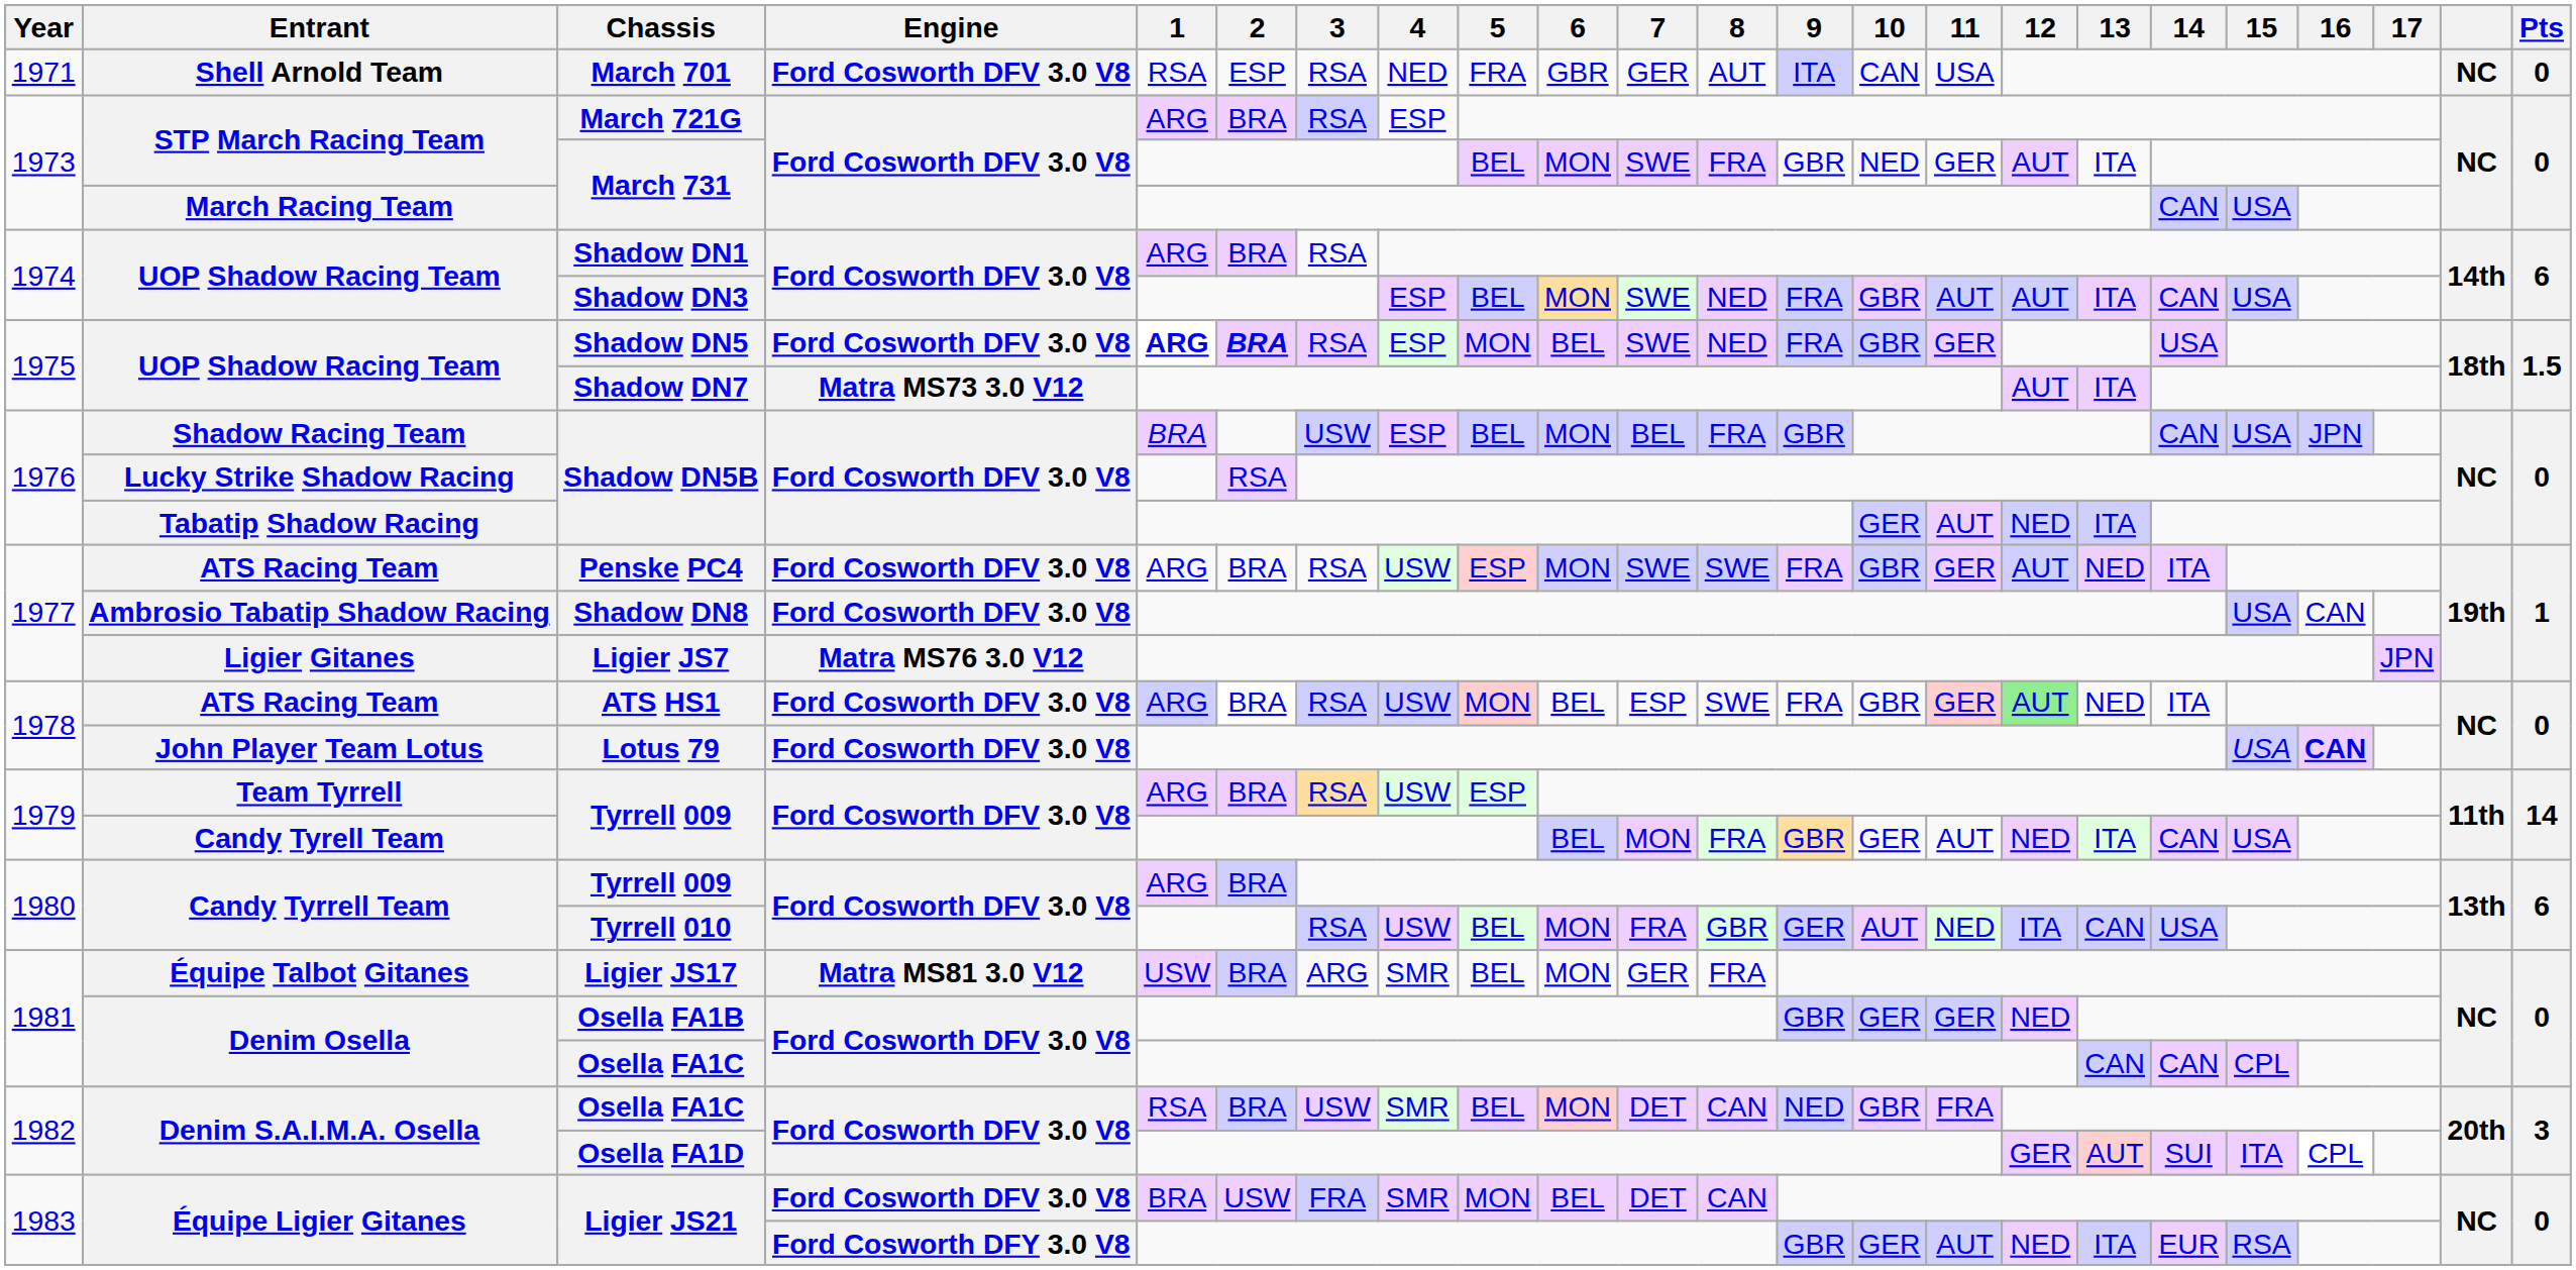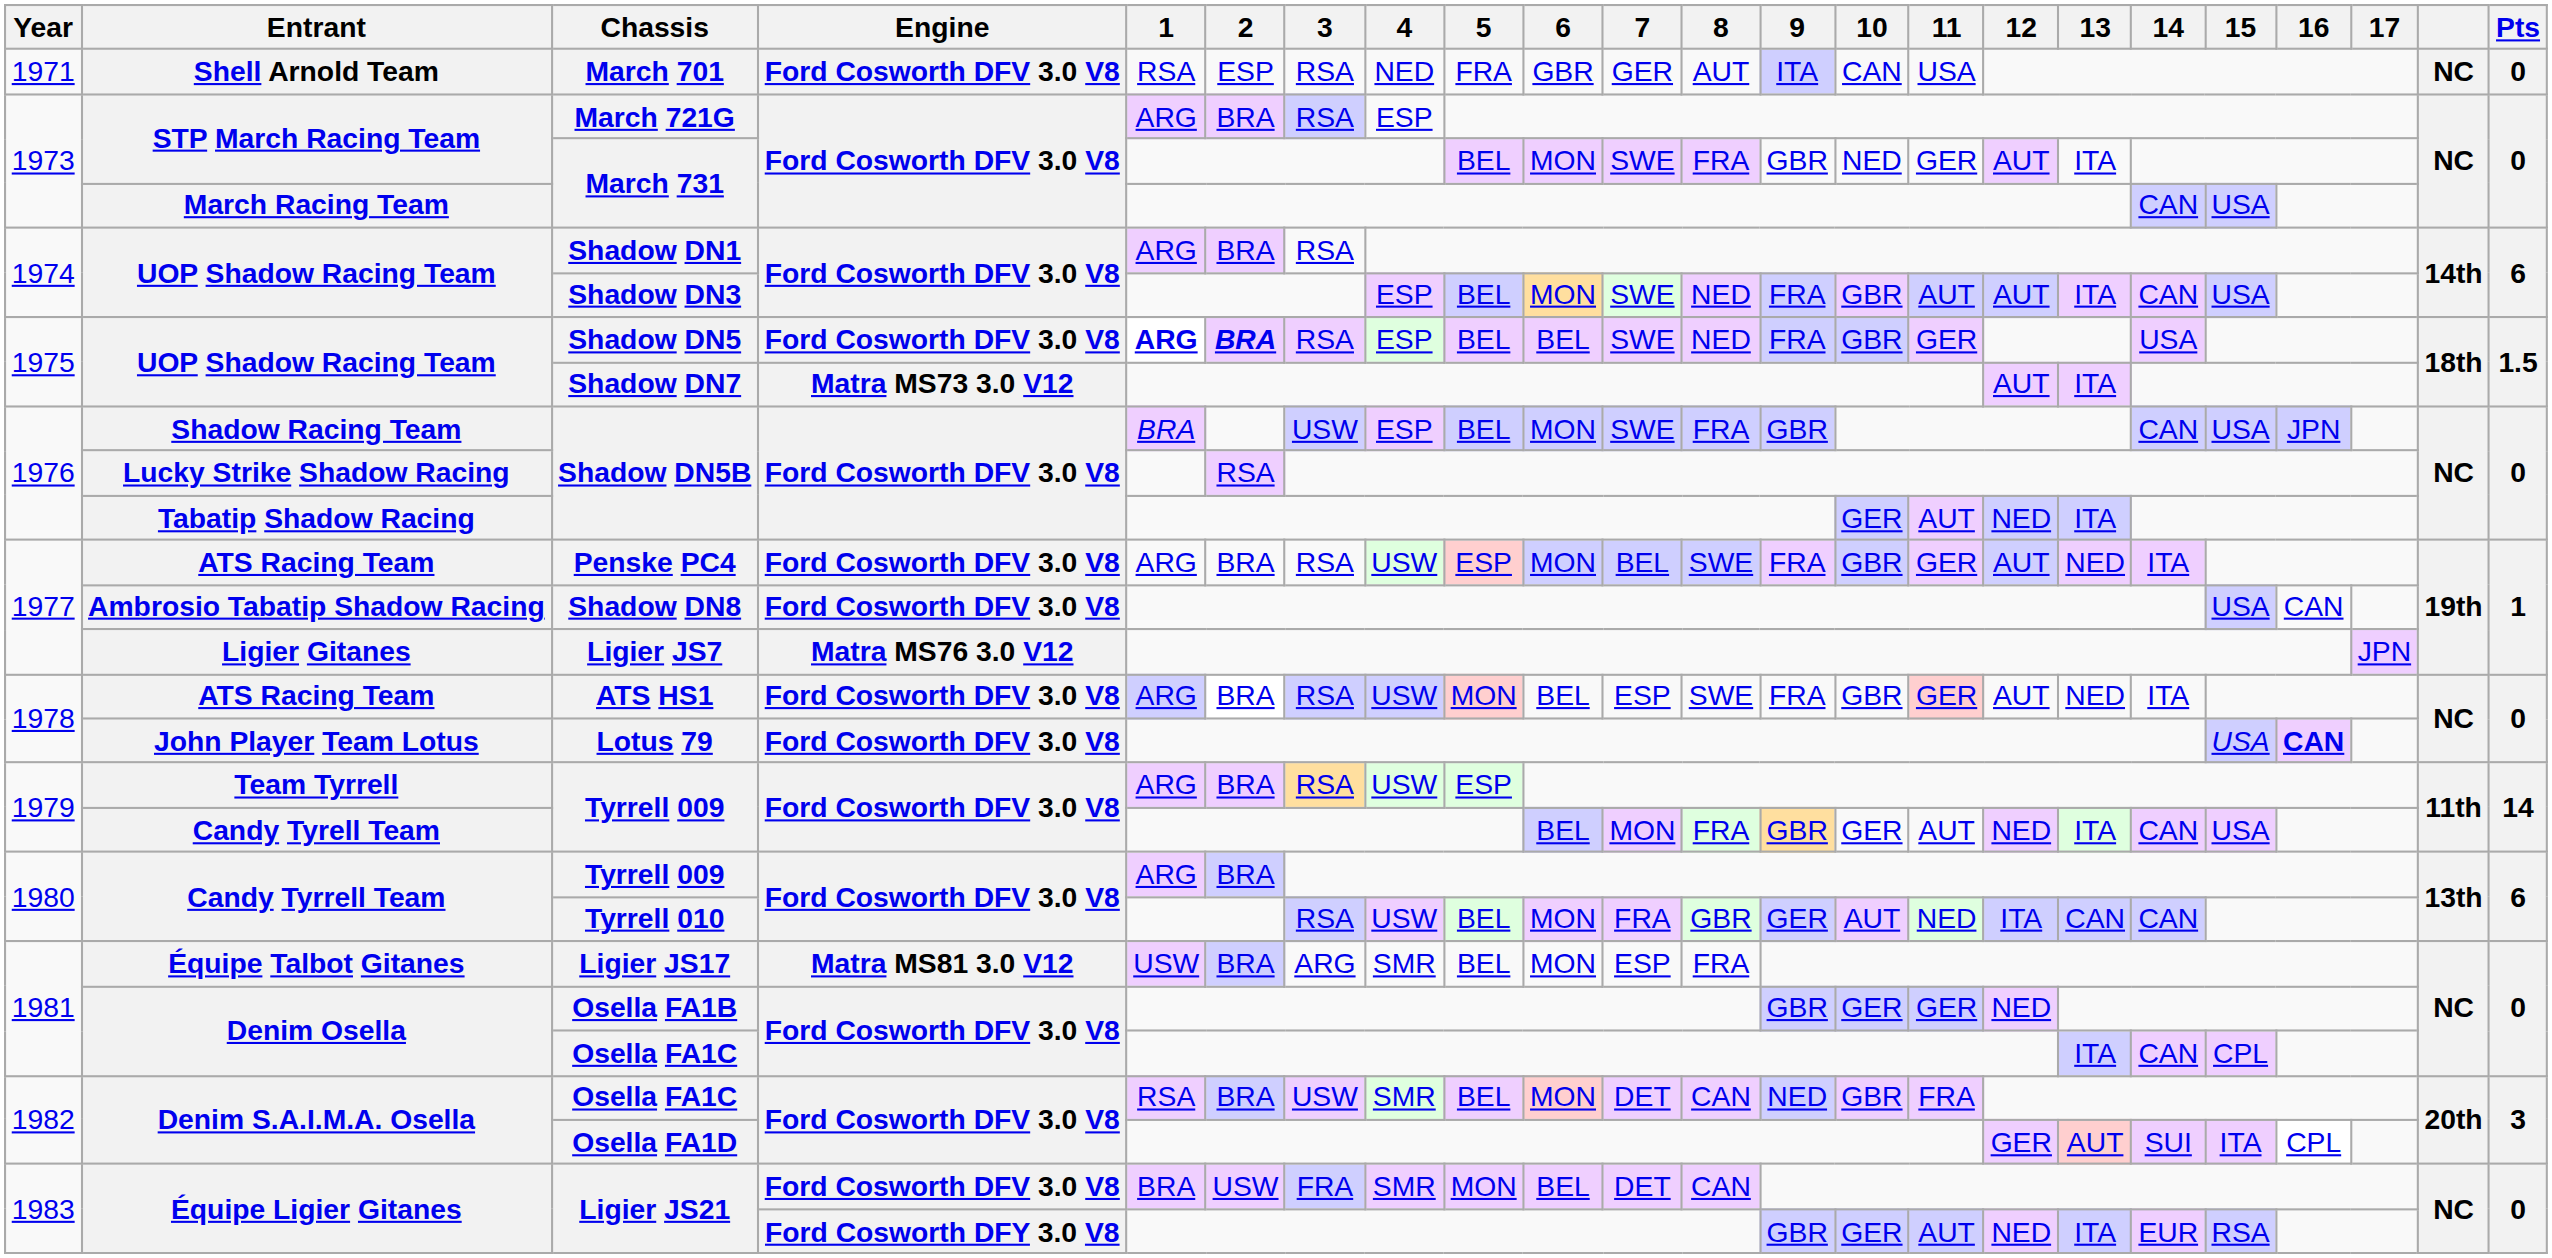Shadow DN5 | 5: MON -> BEL
Shadow Racing Team / Shadow DN5B | 7: BEL -> SWE
Penske PC4 | 7: SWE -> BEL
ATS HS1 | 12: lightgreen background -> no background
Tyrrell 010 | 14: USA -> CAN
Ligier JS17 | 7: GER -> ESP
Denim Osella / Osella FA1C | 13: CAN -> ITA
